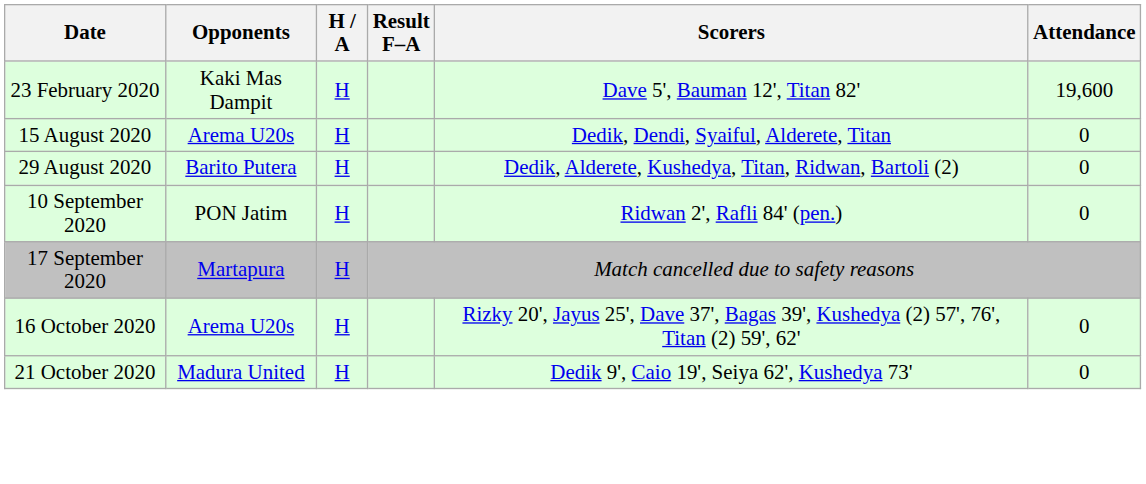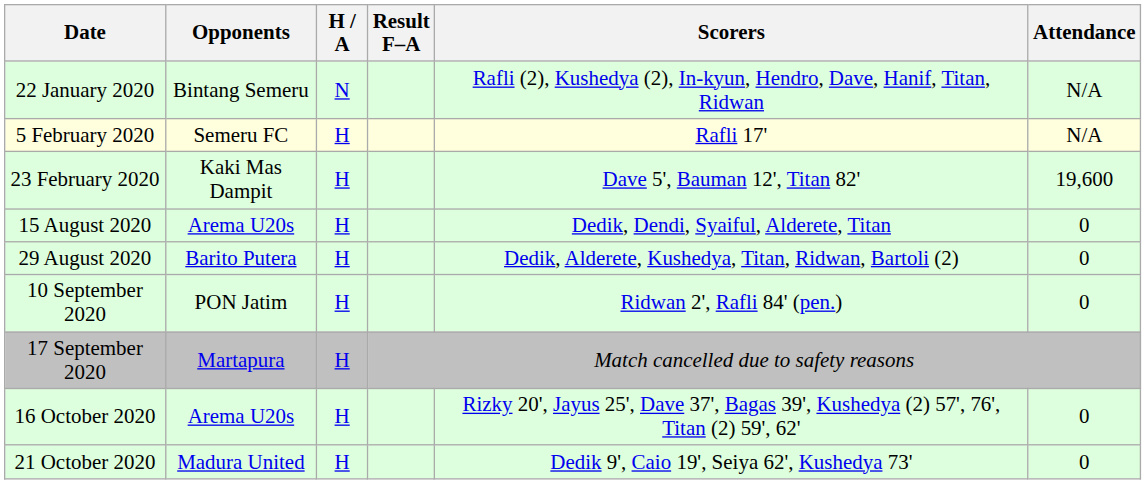+ row: 22 January 2020 | Bintang Semeru | N | Rafli (2), Kushedya (2), In-kyun, Hendro, Dave, Hanif, Titan, Ridwan | N/A
+ row: 5 February 2020 | Semeru FC | H | Rafli 17' | N/A
